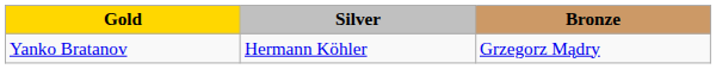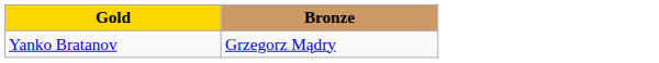- column: Silver | Hermann Köhler
